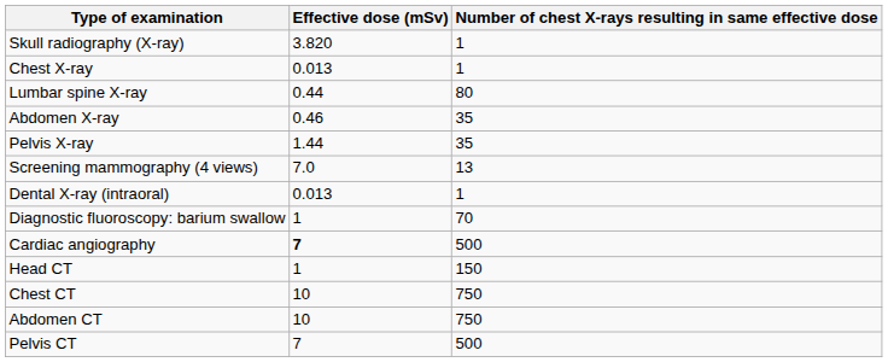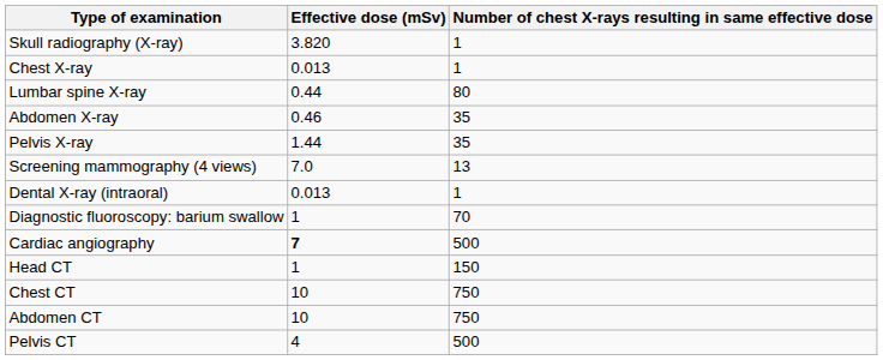Pelvis CT | Effective dose (mSv): 7 -> 4
